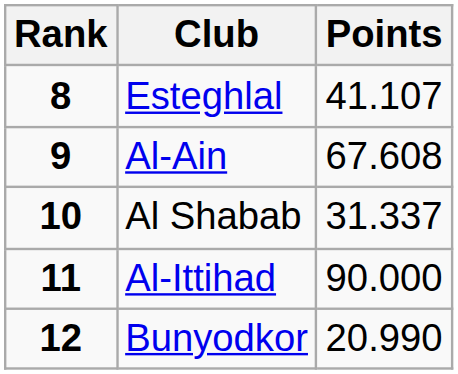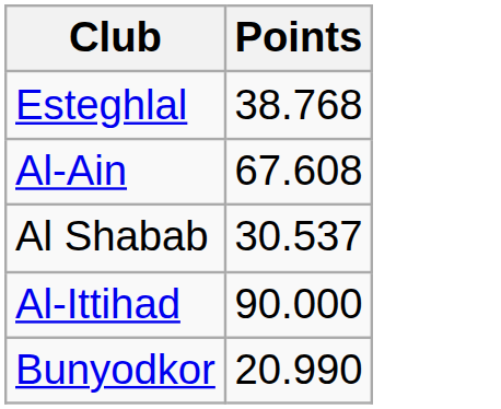- column: Rank | 8 | 9 | 10 | 11 | 12
Esteghlal | Points: 41.107 -> 38.768
Al Shabab | Points: 31.337 -> 30.537
